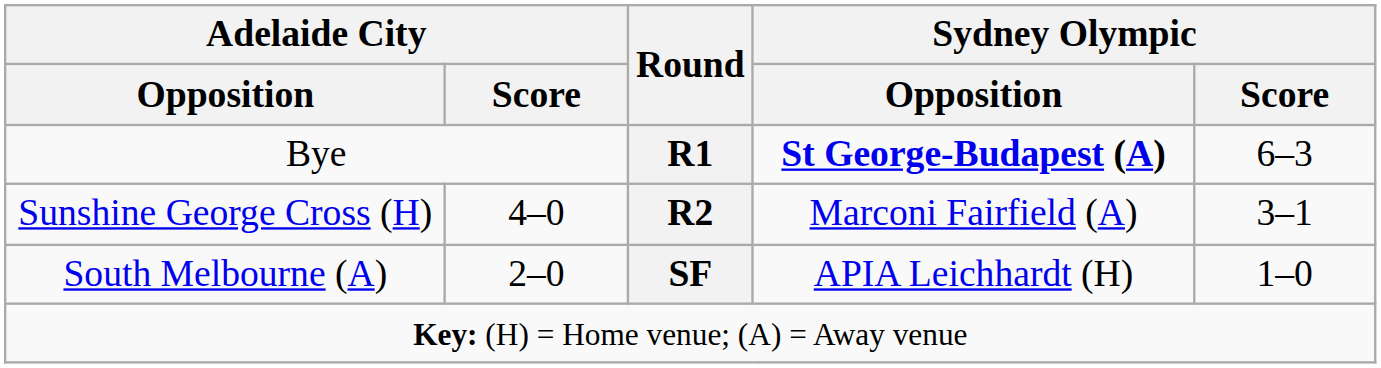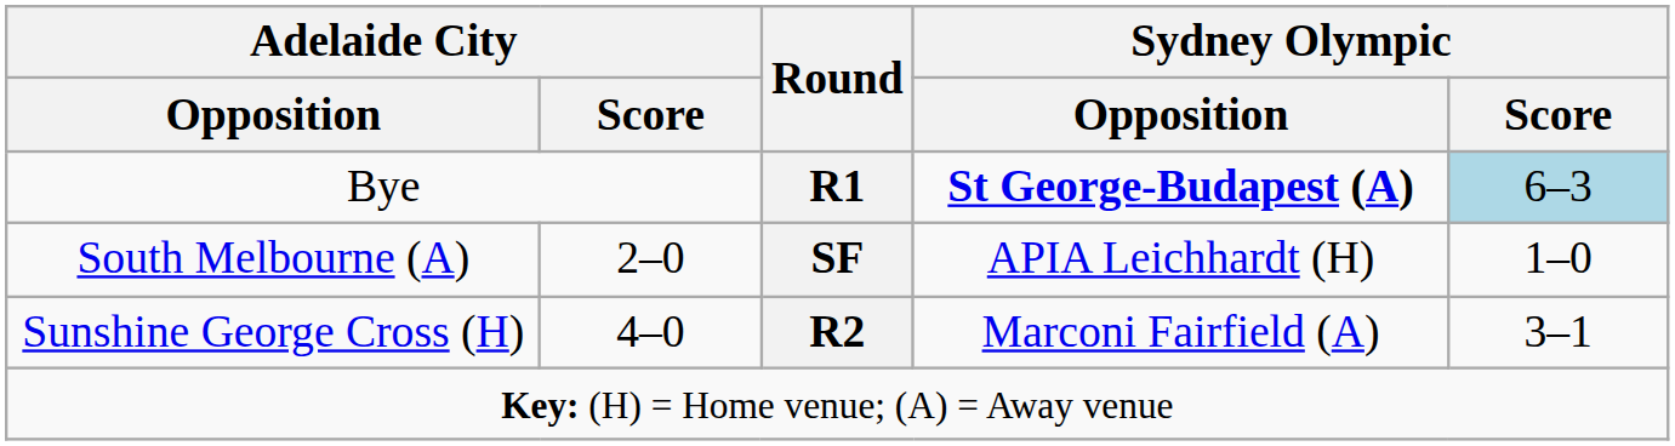Bye | Sydney Olympic / Score: no background -> lightblue background
rows swapped: Sunshine George Cross (H) <-> South Melbourne (A)
